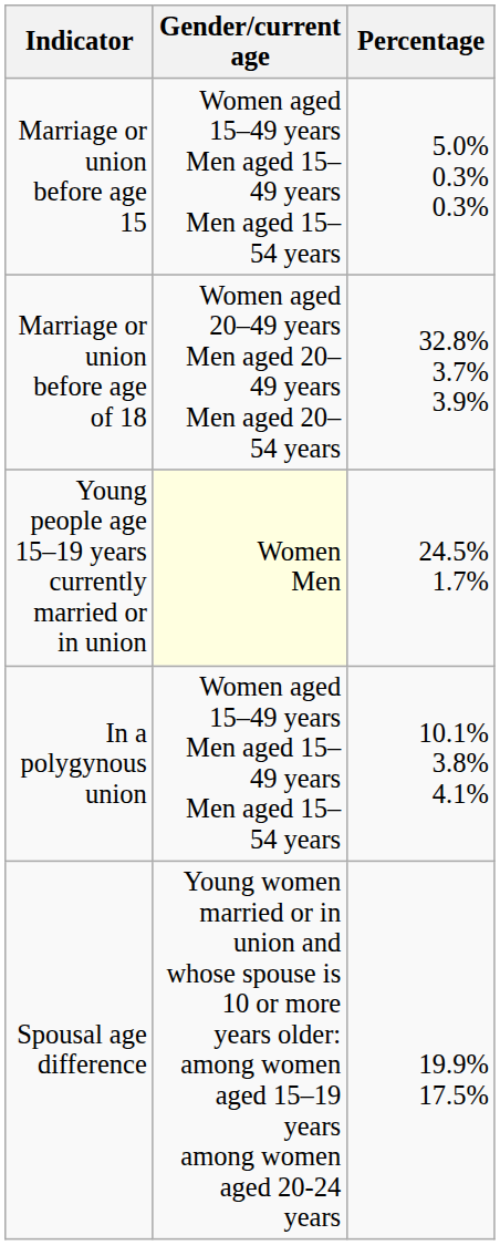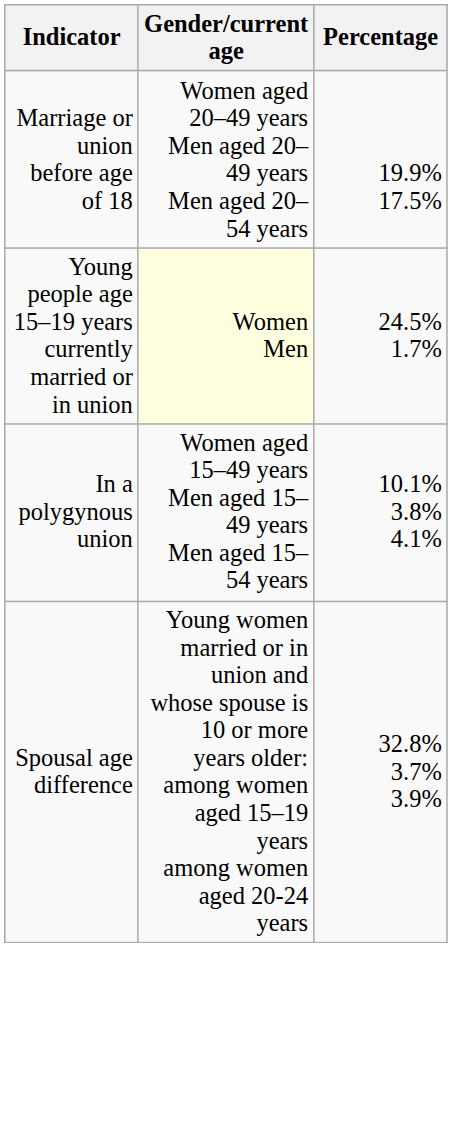- row: Marriage or union before age 15 | Women aged 15–49 years Men aged 15–49 years Men aged 15–54 years | 5.0% 0.3% 0.3%
Marriage or union before age of 18 | Percentage: 32.8% 3.7% 3.9% -> 19.9% 17.5%
Spousal age difference | Percentage: 19.9% 17.5% -> 32.8% 3.7% 3.9%
